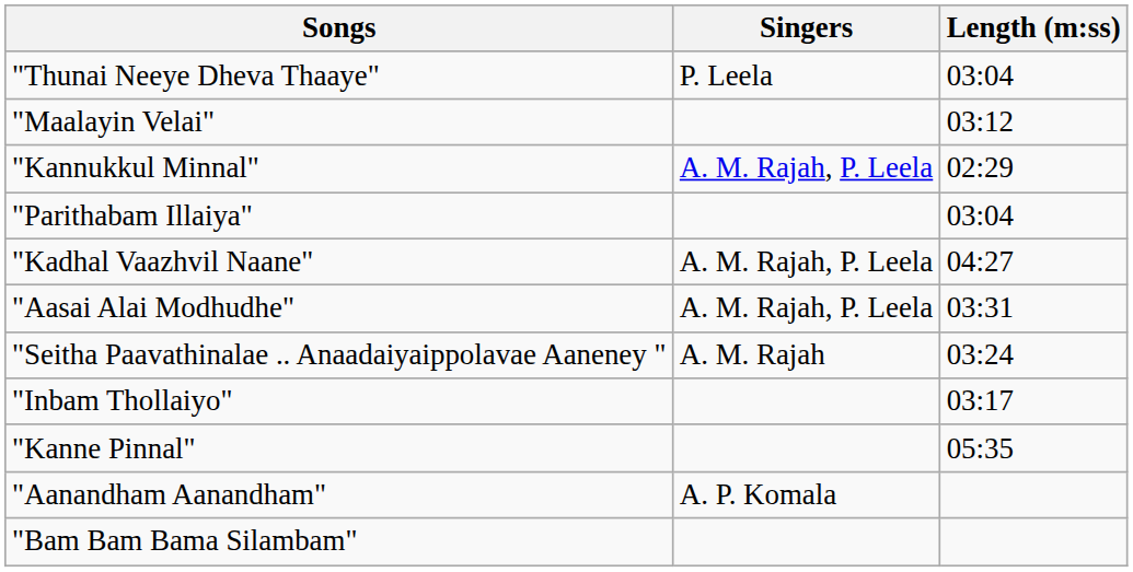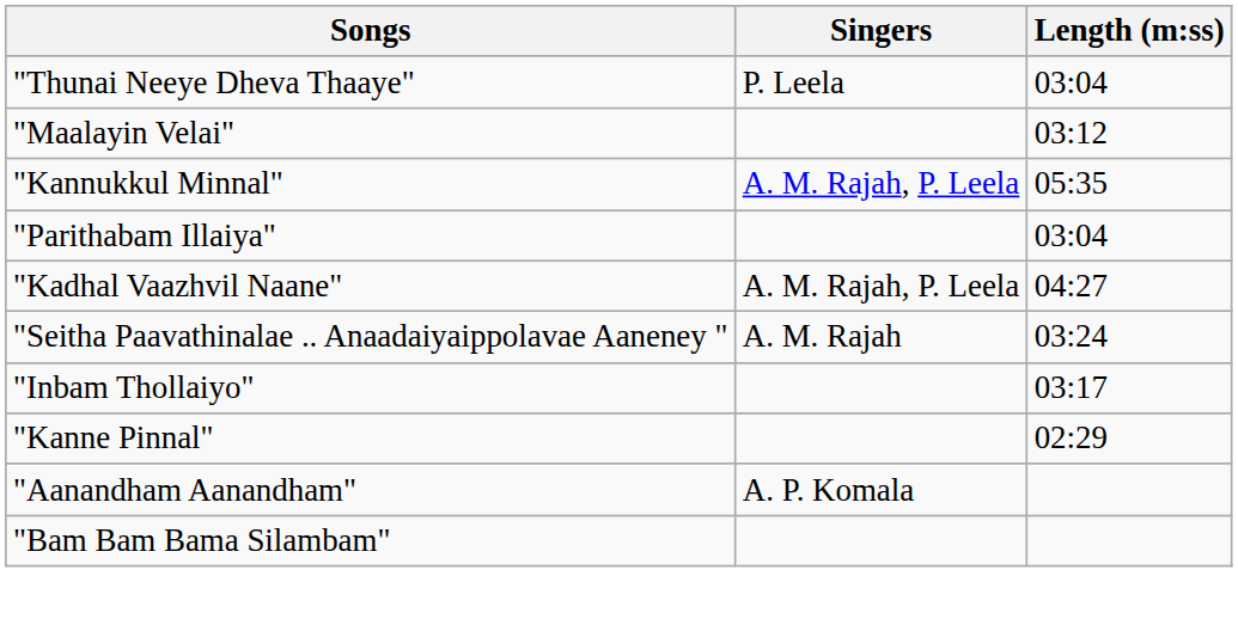"Kannukkul Minnal" | Length (m:ss): 02:29 -> 05:35
- row: "Aasai Alai Modhudhe" | A. M. Rajah, P. Leela | 03:31
"Kanne Pinnal" | Length (m:ss): 05:35 -> 02:29
